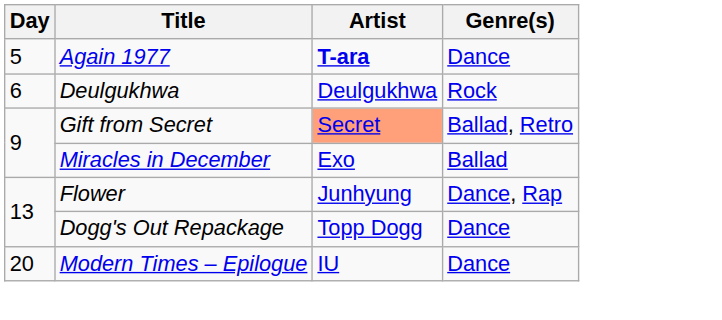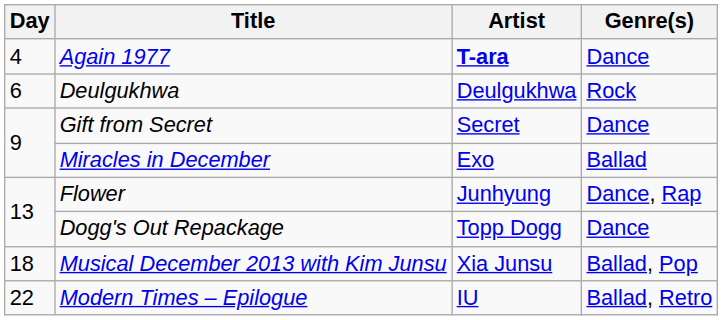Again 1977 | Day: 5 -> 4
Gift from Secret | Artist: lightsalmon background -> no background
Gift from Secret | Genre(s): Ballad, Retro -> Dance
+ row: 18 | Musical December 2013 with Kim Junsu | Xia Junsu | Ballad, Pop
Modern Times – Epilogue | Day: 20 -> 22
Modern Times – Epilogue | Genre(s): Dance -> Ballad, Retro
